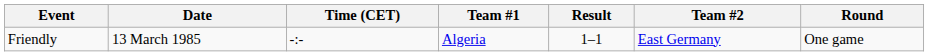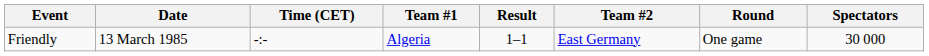+ column: Spectators | 30 000
